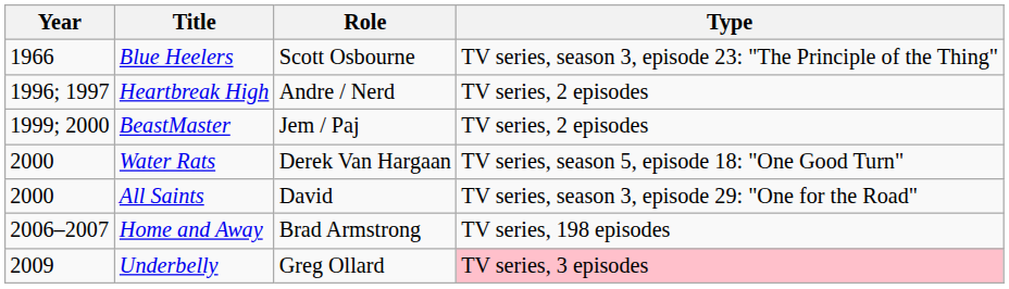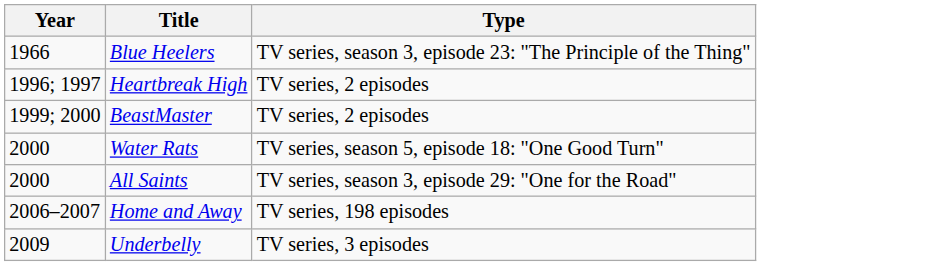- column: Role | Scott Osbourne | Andre / Nerd | Jem / Paj | Derek Van Hargaan | David | Brad Armstrong | Greg Ollard
Underbelly | Type: pink background -> no background
